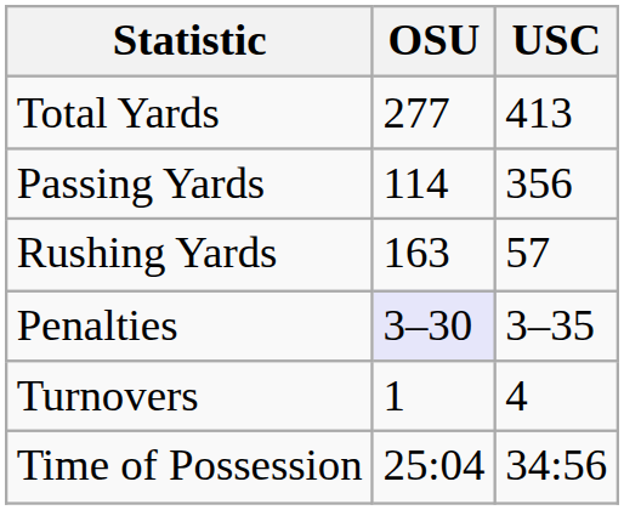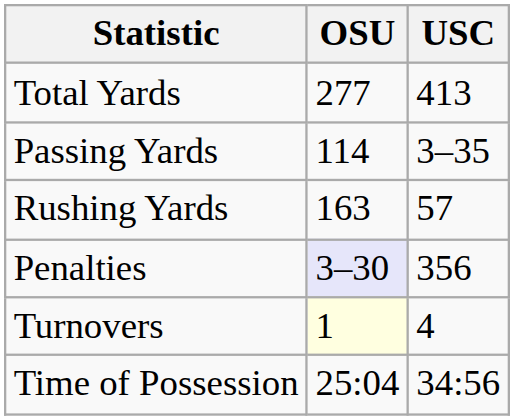Passing Yards | USC: 356 -> 3–35
Penalties | USC: 3–35 -> 356
Turnovers | OSU: no background -> lightyellow background
